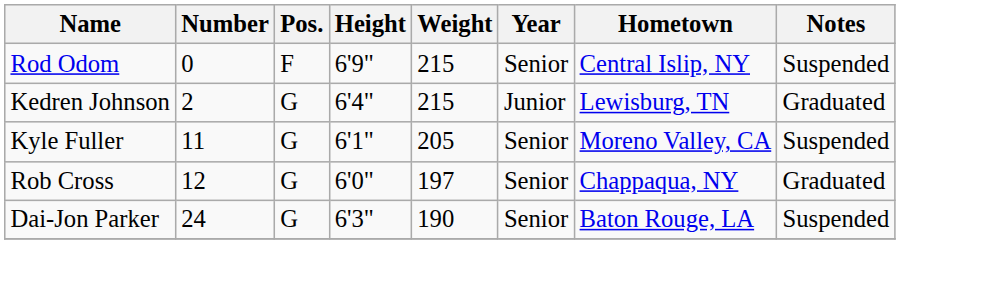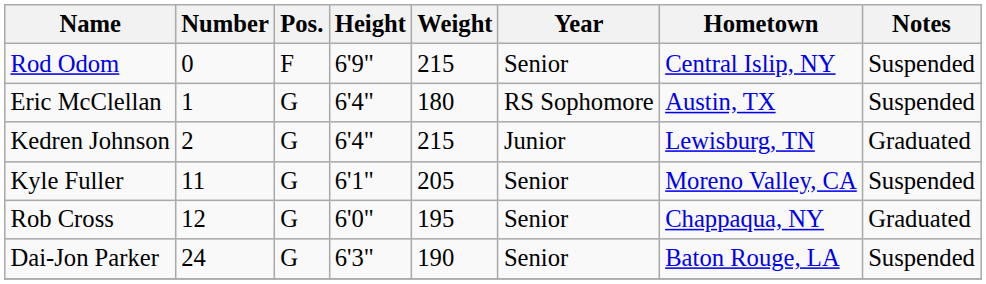+ row: Eric McClellan | 1 | G | 6'4" | 180 | RS Sophomore | Austin, TX | Suspended
Rob Cross | Weight: 197 -> 195
